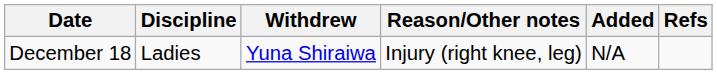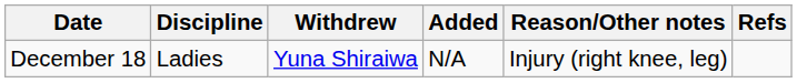columns swapped: Added <-> Reason/Other notes
